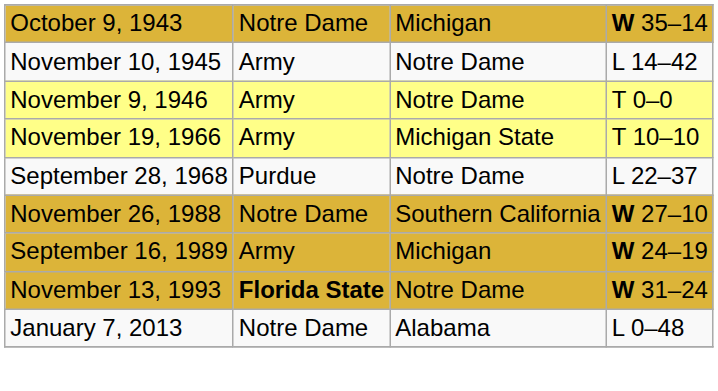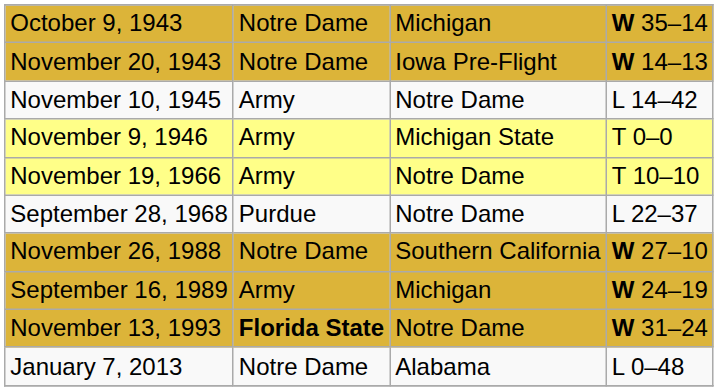+ row: November 20, 1943 | Notre Dame | Iowa Pre-Flight | W 14–13
November 9, 1946 | column 3: Notre Dame -> Michigan State
November 19, 1966 | column 3: Michigan State -> Notre Dame
